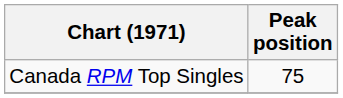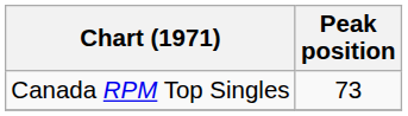Canada RPM Top Singles | Peak position: 75 -> 73
